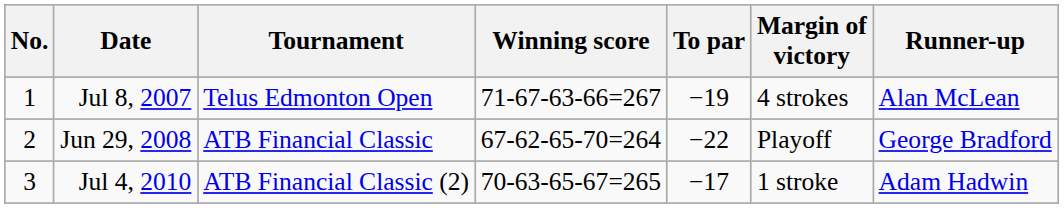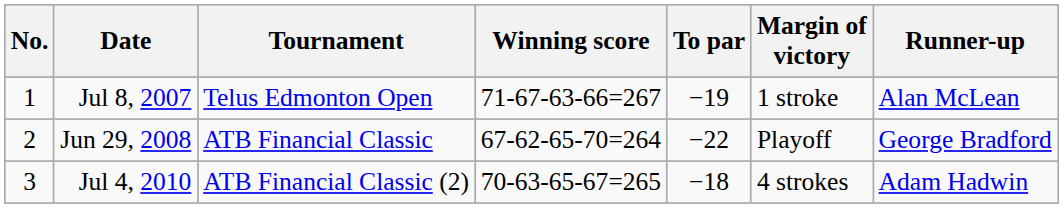Jul 8, 2007 | Margin of victory: 4 strokes -> 1 stroke
Jul 4, 2010 | To par: −17 -> −18
Jul 4, 2010 | Margin of victory: 1 stroke -> 4 strokes
